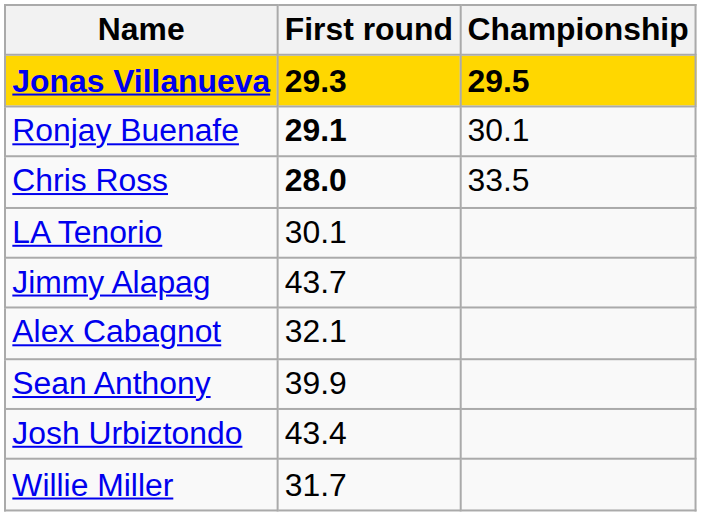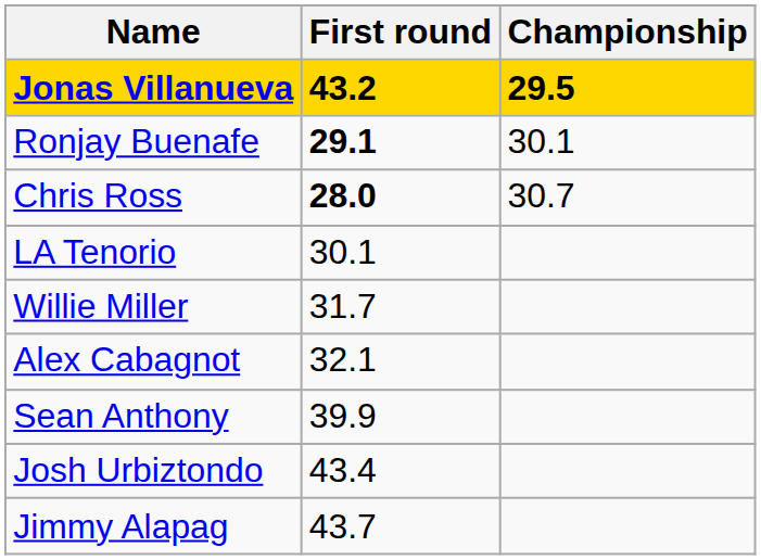Jonas Villanueva | First round: 29.3 -> 43.2
Chris Ross | Championship: 33.5 -> 30.7
rows swapped: Willie Miller <-> Jimmy Alapag
